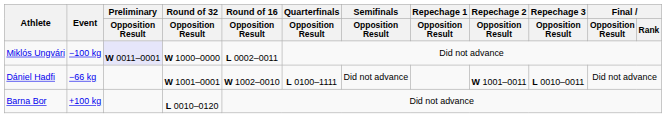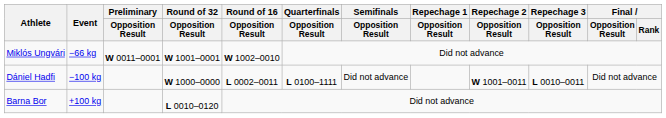Miklós Ungvári | Event: −100 kg -> −66 kg
Miklós Ungvári | Preliminary / Opposition Result: lavender background -> no background
Miklós Ungvári | Round of 32 / Opposition Result: W 1000–0000 -> W 1001–0001
Miklós Ungvári | Round of 16 / Opposition Result: L 0002–0011 -> W 1002–0010
Dániel Hadfi | Event: −66 kg -> −100 kg
Dániel Hadfi | Round of 32 / Opposition Result: W 1001–0001 -> W 1000–0000
Dániel Hadfi | Round of 16 / Opposition Result: W 1002–0010 -> L 0002–0011
